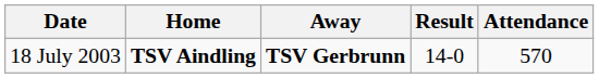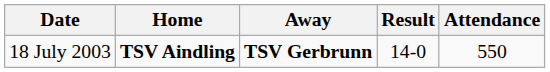18 July 2003 | Attendance: 570 -> 550
